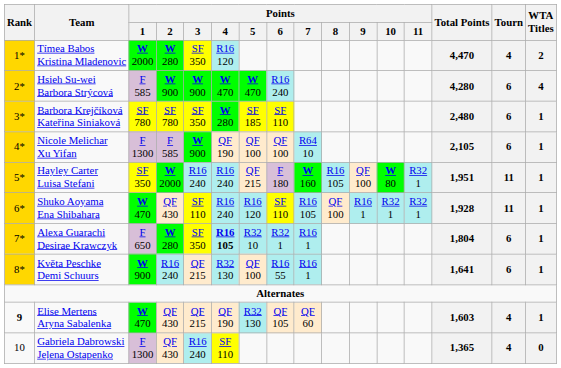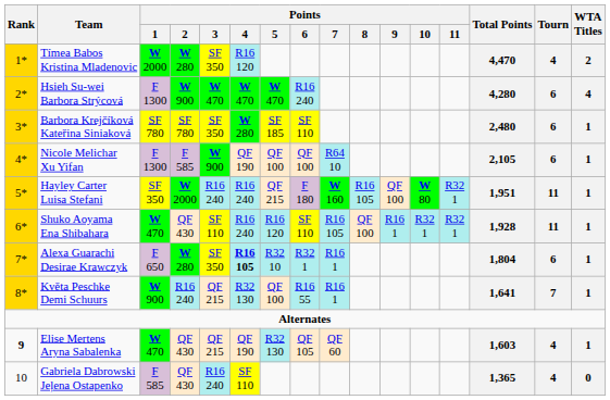Hsieh Su-wei Barbora Strýcová | Points / 1: F 585 -> F 1300
Hsieh Su-wei Barbora Strýcová | Points / 3: W 900 -> W 470
Květa Peschke Demi Schuurs | Tourn: 6 -> 7
Gabriela Dabrowski Jeļena Ostapenko | Points / 1: F 1300 -> F 585
